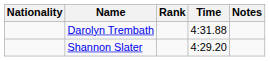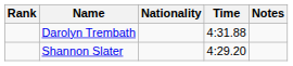columns swapped: Rank <-> Nationality
